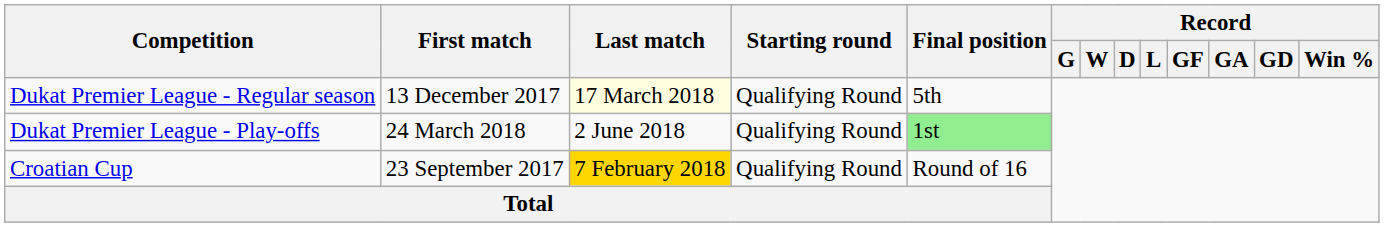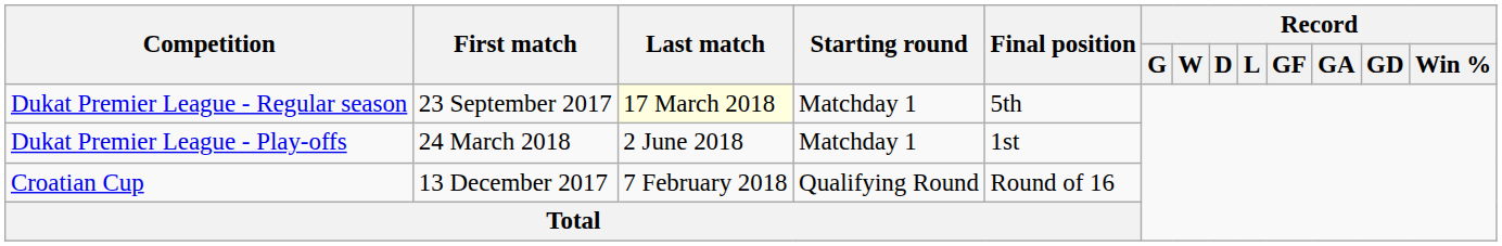Dukat Premier League - Regular season | First match: 13 December 2017 -> 23 September 2017
Dukat Premier League - Regular season | Starting round: Qualifying Round -> Matchday 1
Dukat Premier League - Play-offs | Starting round: Qualifying Round -> Matchday 1
Dukat Premier League - Play-offs | Final position: lightgreen background -> no background
Croatian Cup | First match: 23 September 2017 -> 13 December 2017
Croatian Cup | Last match: gold background -> no background
